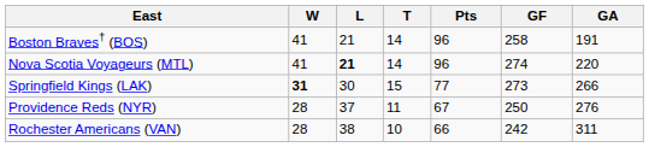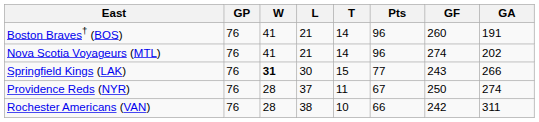+ column: GP | 76 | 76 | 76 | 76 | 76
Boston Braves† (BOS) | GF: 258 -> 260
Nova Scotia Voyageurs (MTL) | L: bold -> normal
Nova Scotia Voyageurs (MTL) | GA: 220 -> 202
Springfield Kings (LAK) | GF: 273 -> 243
Providence Reds (NYR) | GA: 276 -> 274
